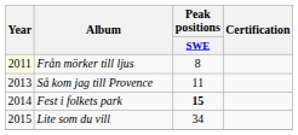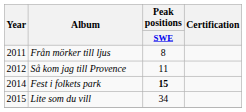Från mörker till ljus | Year: lightyellow background -> no background
Så kom jag till Provence | Year: 2013 -> 2012
